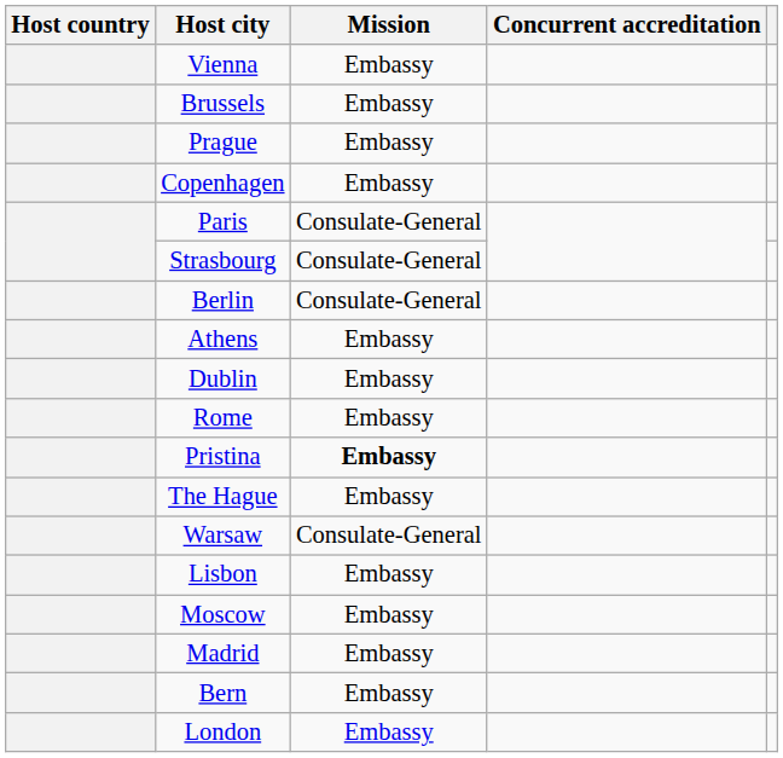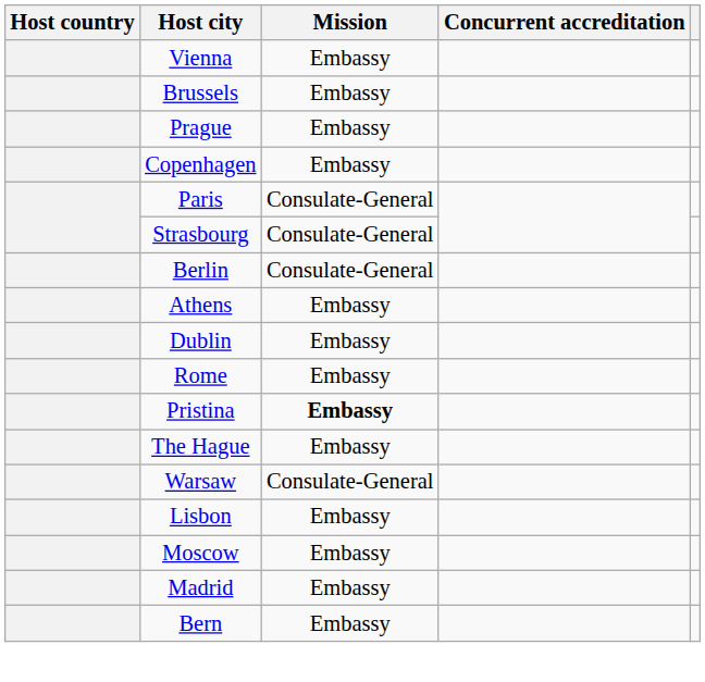- row: London | Embassy
